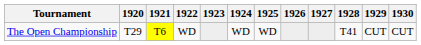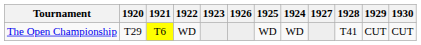columns swapped: 1924 <-> 1926
